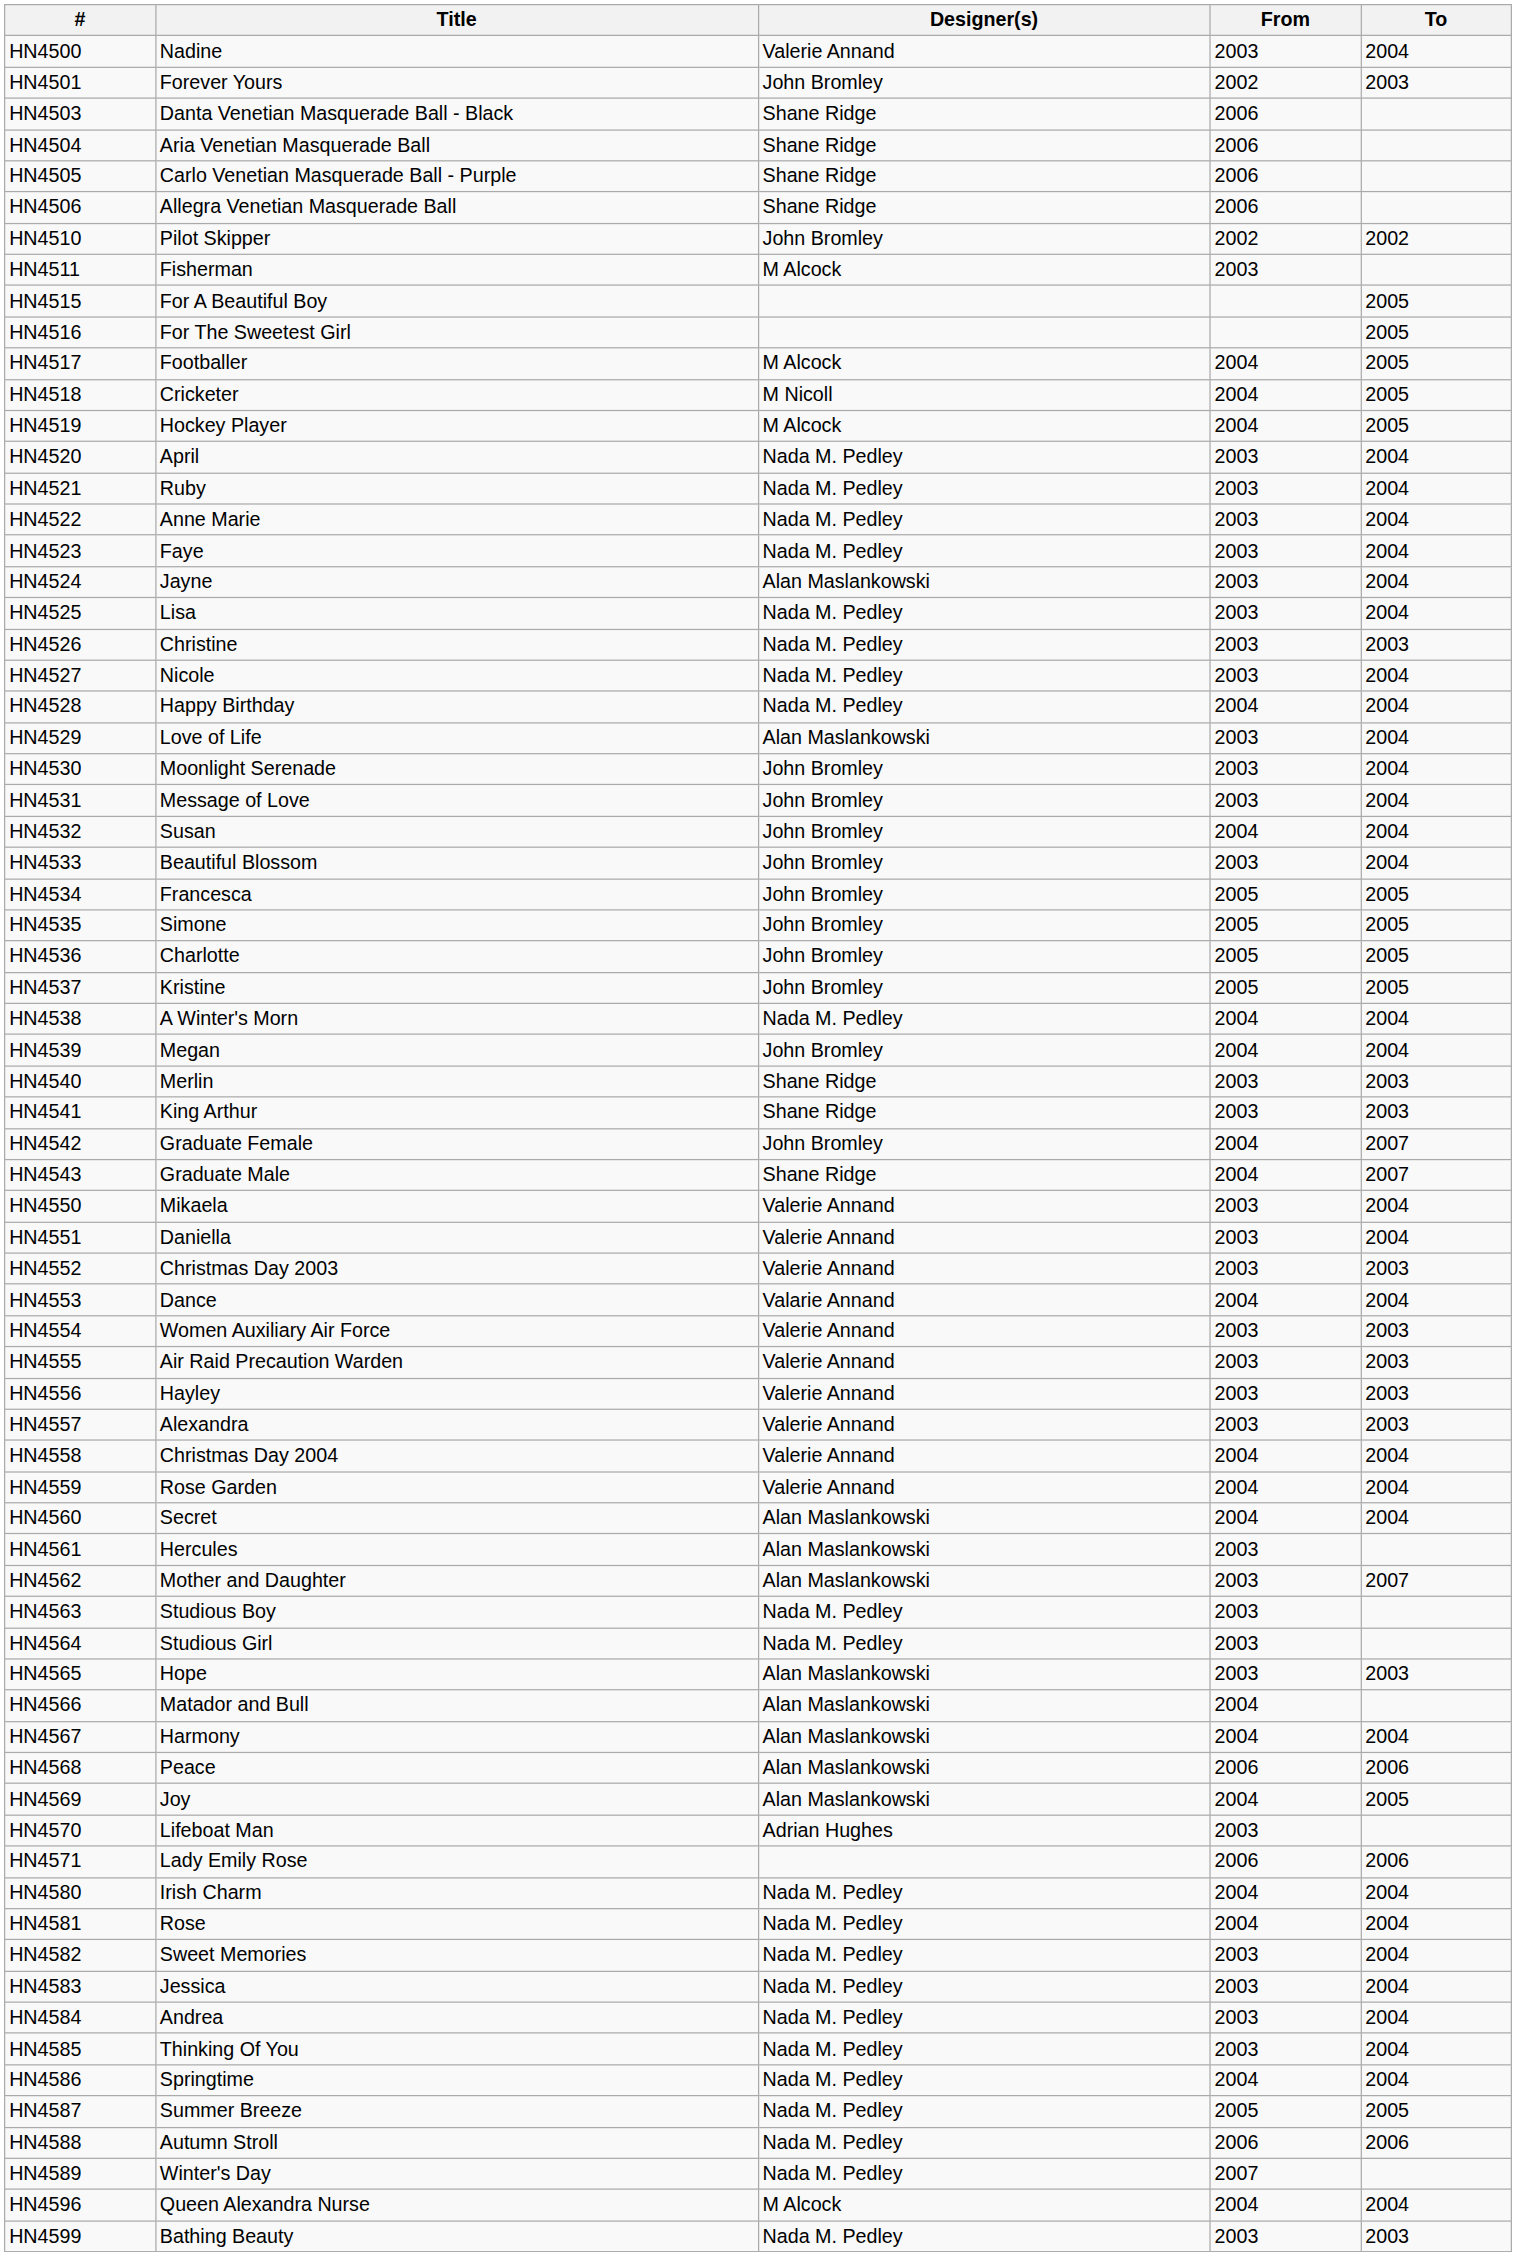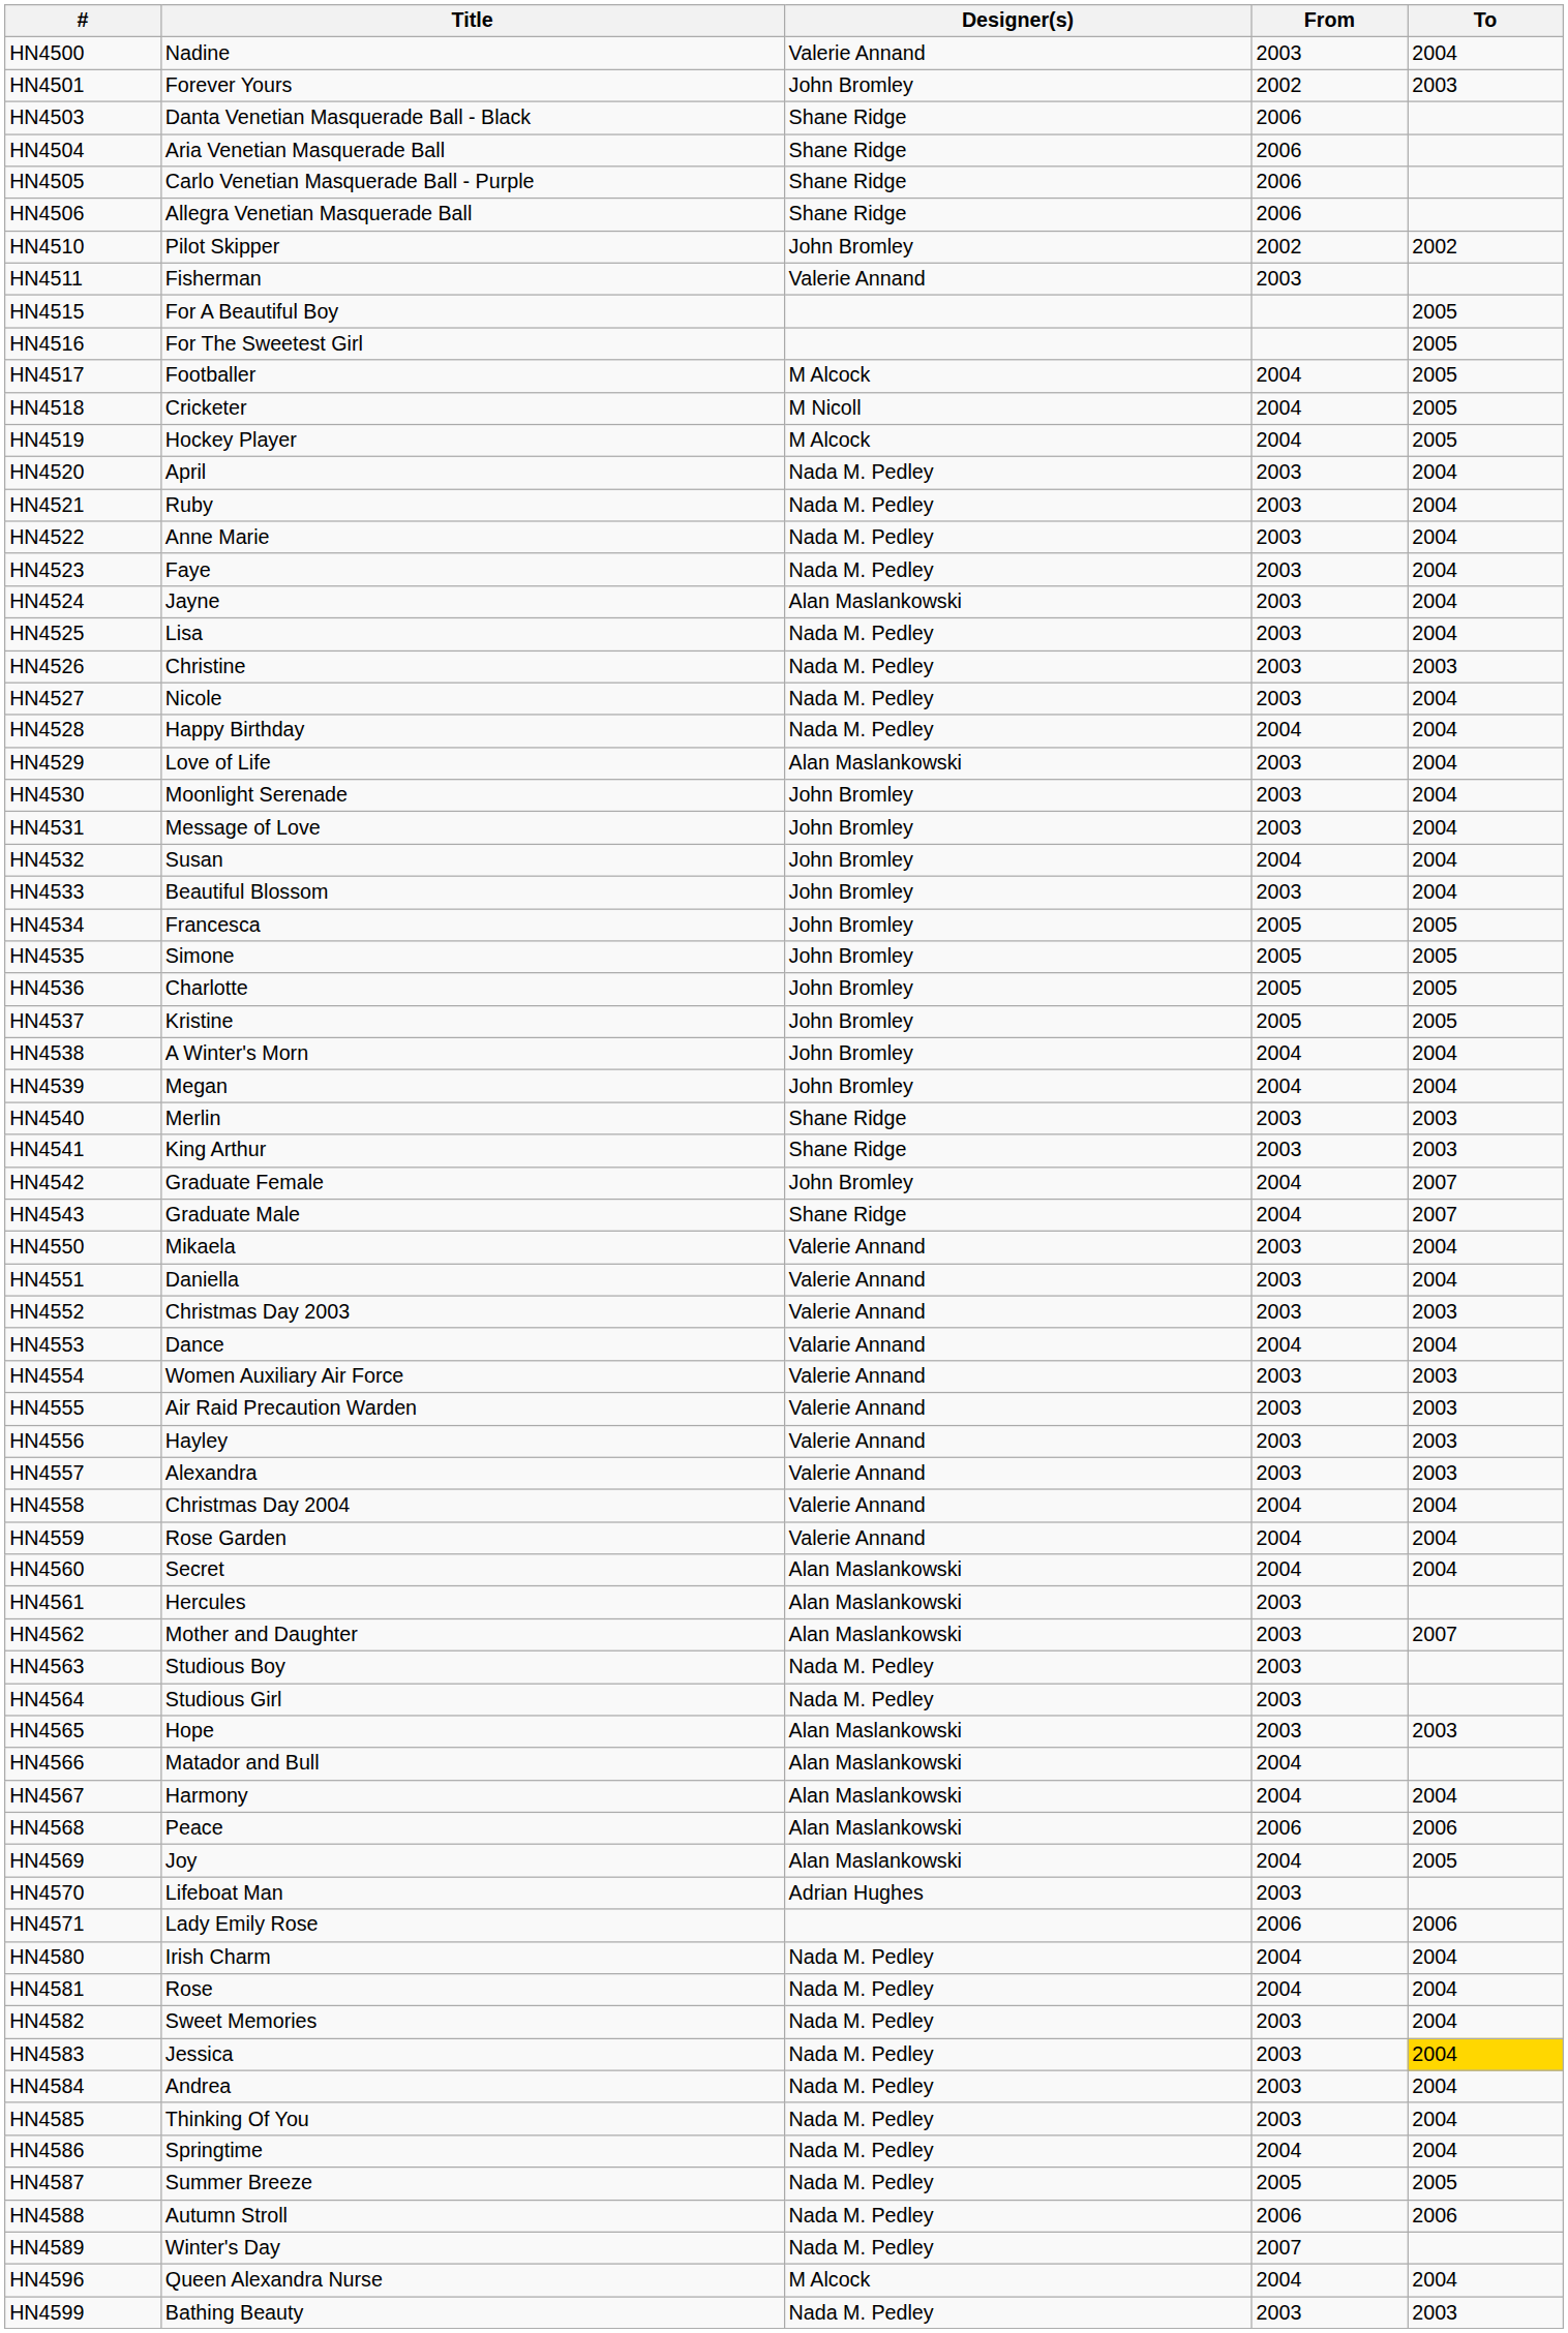HN4511 | Designer(s): M Alcock -> Valerie Annand
HN4538 | Designer(s): Nada M. Pedley -> John Bromley
HN4583 | To: no background -> gold background
